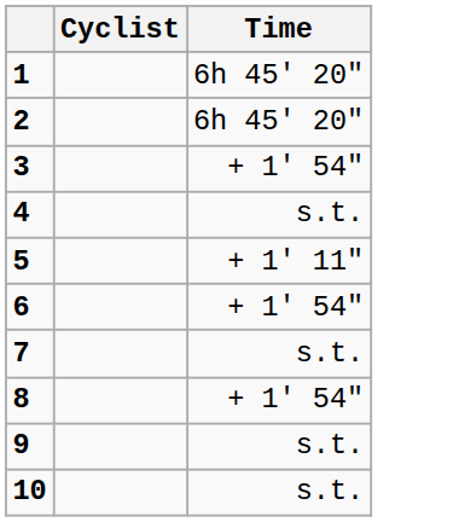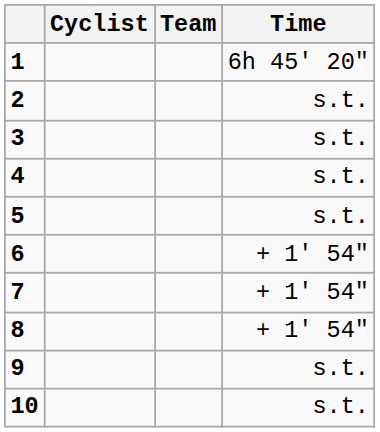+ column: Team
2 | Time: 6h 45' 20" -> s.t.
3 | Time: + 1' 54" -> s.t.
5 | Time: + 1' 11" -> s.t.
7 | Time: s.t. -> + 1' 54"
